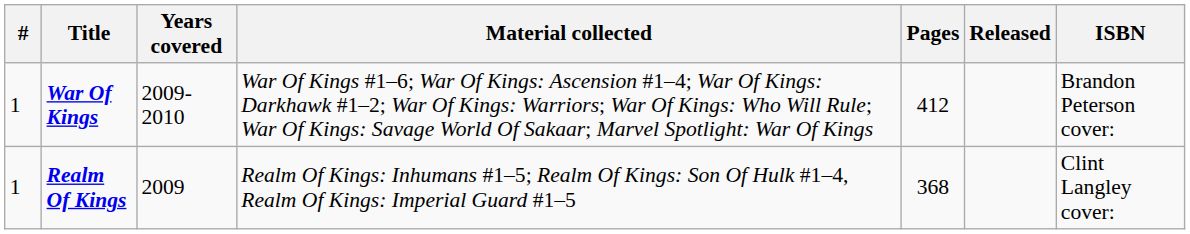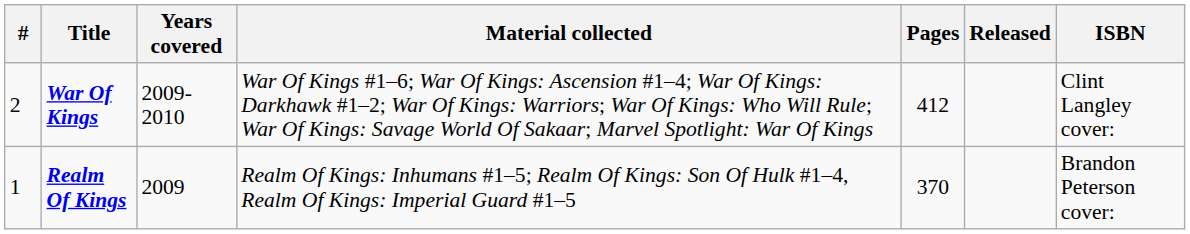War Of Kings | #: 1 -> 2
War Of Kings | ISBN: Brandon Peterson cover: -> Clint Langley cover:
Realm Of Kings | Pages: 368 -> 370
Realm Of Kings | ISBN: Clint Langley cover: -> Brandon Peterson cover:
